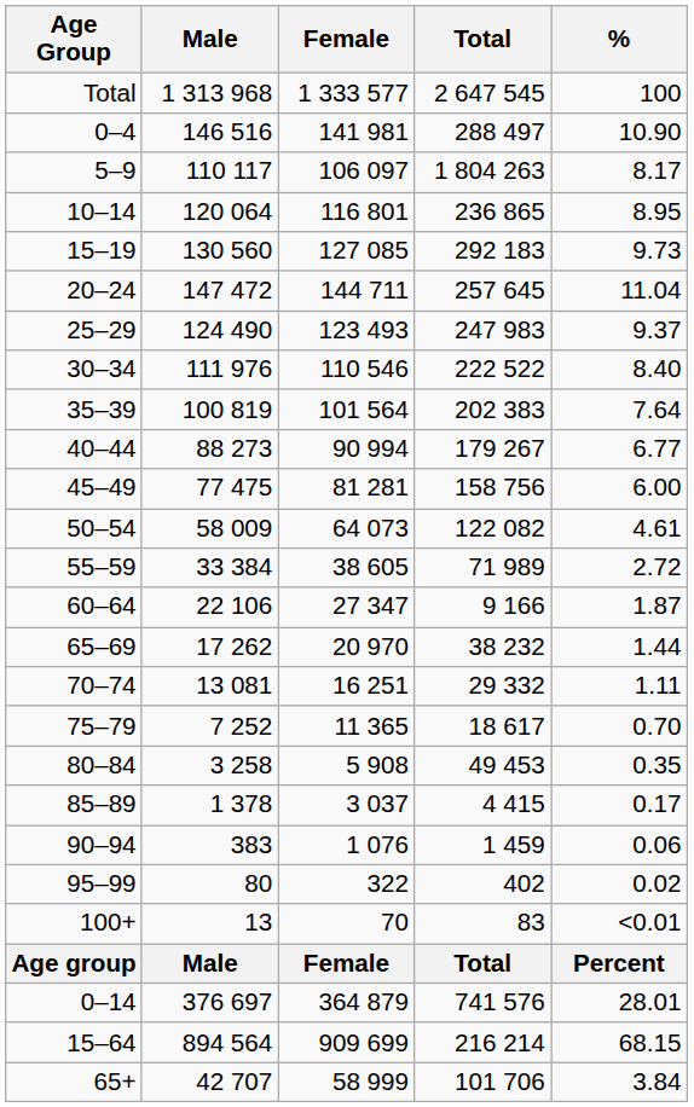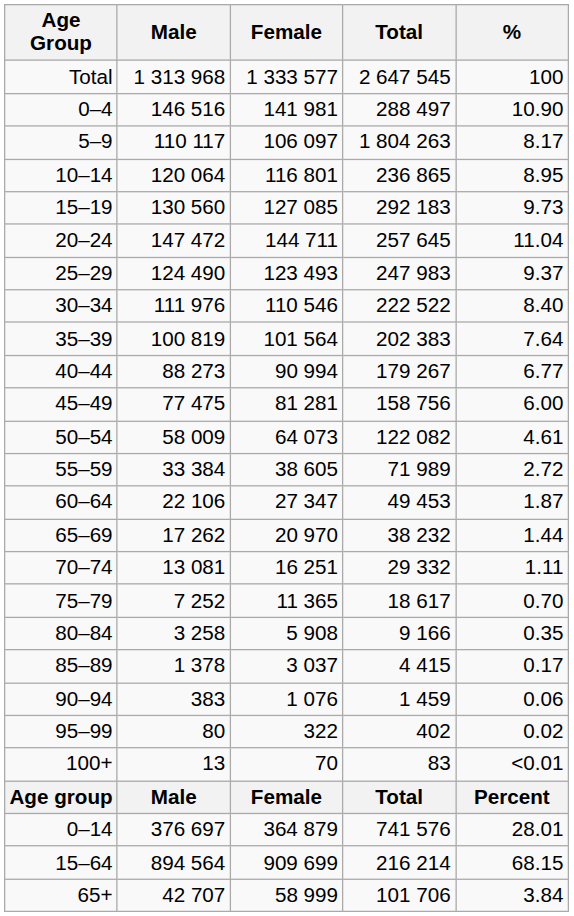60–64 | Total: 9 166 -> 49 453
80–84 | Total: 49 453 -> 9 166
